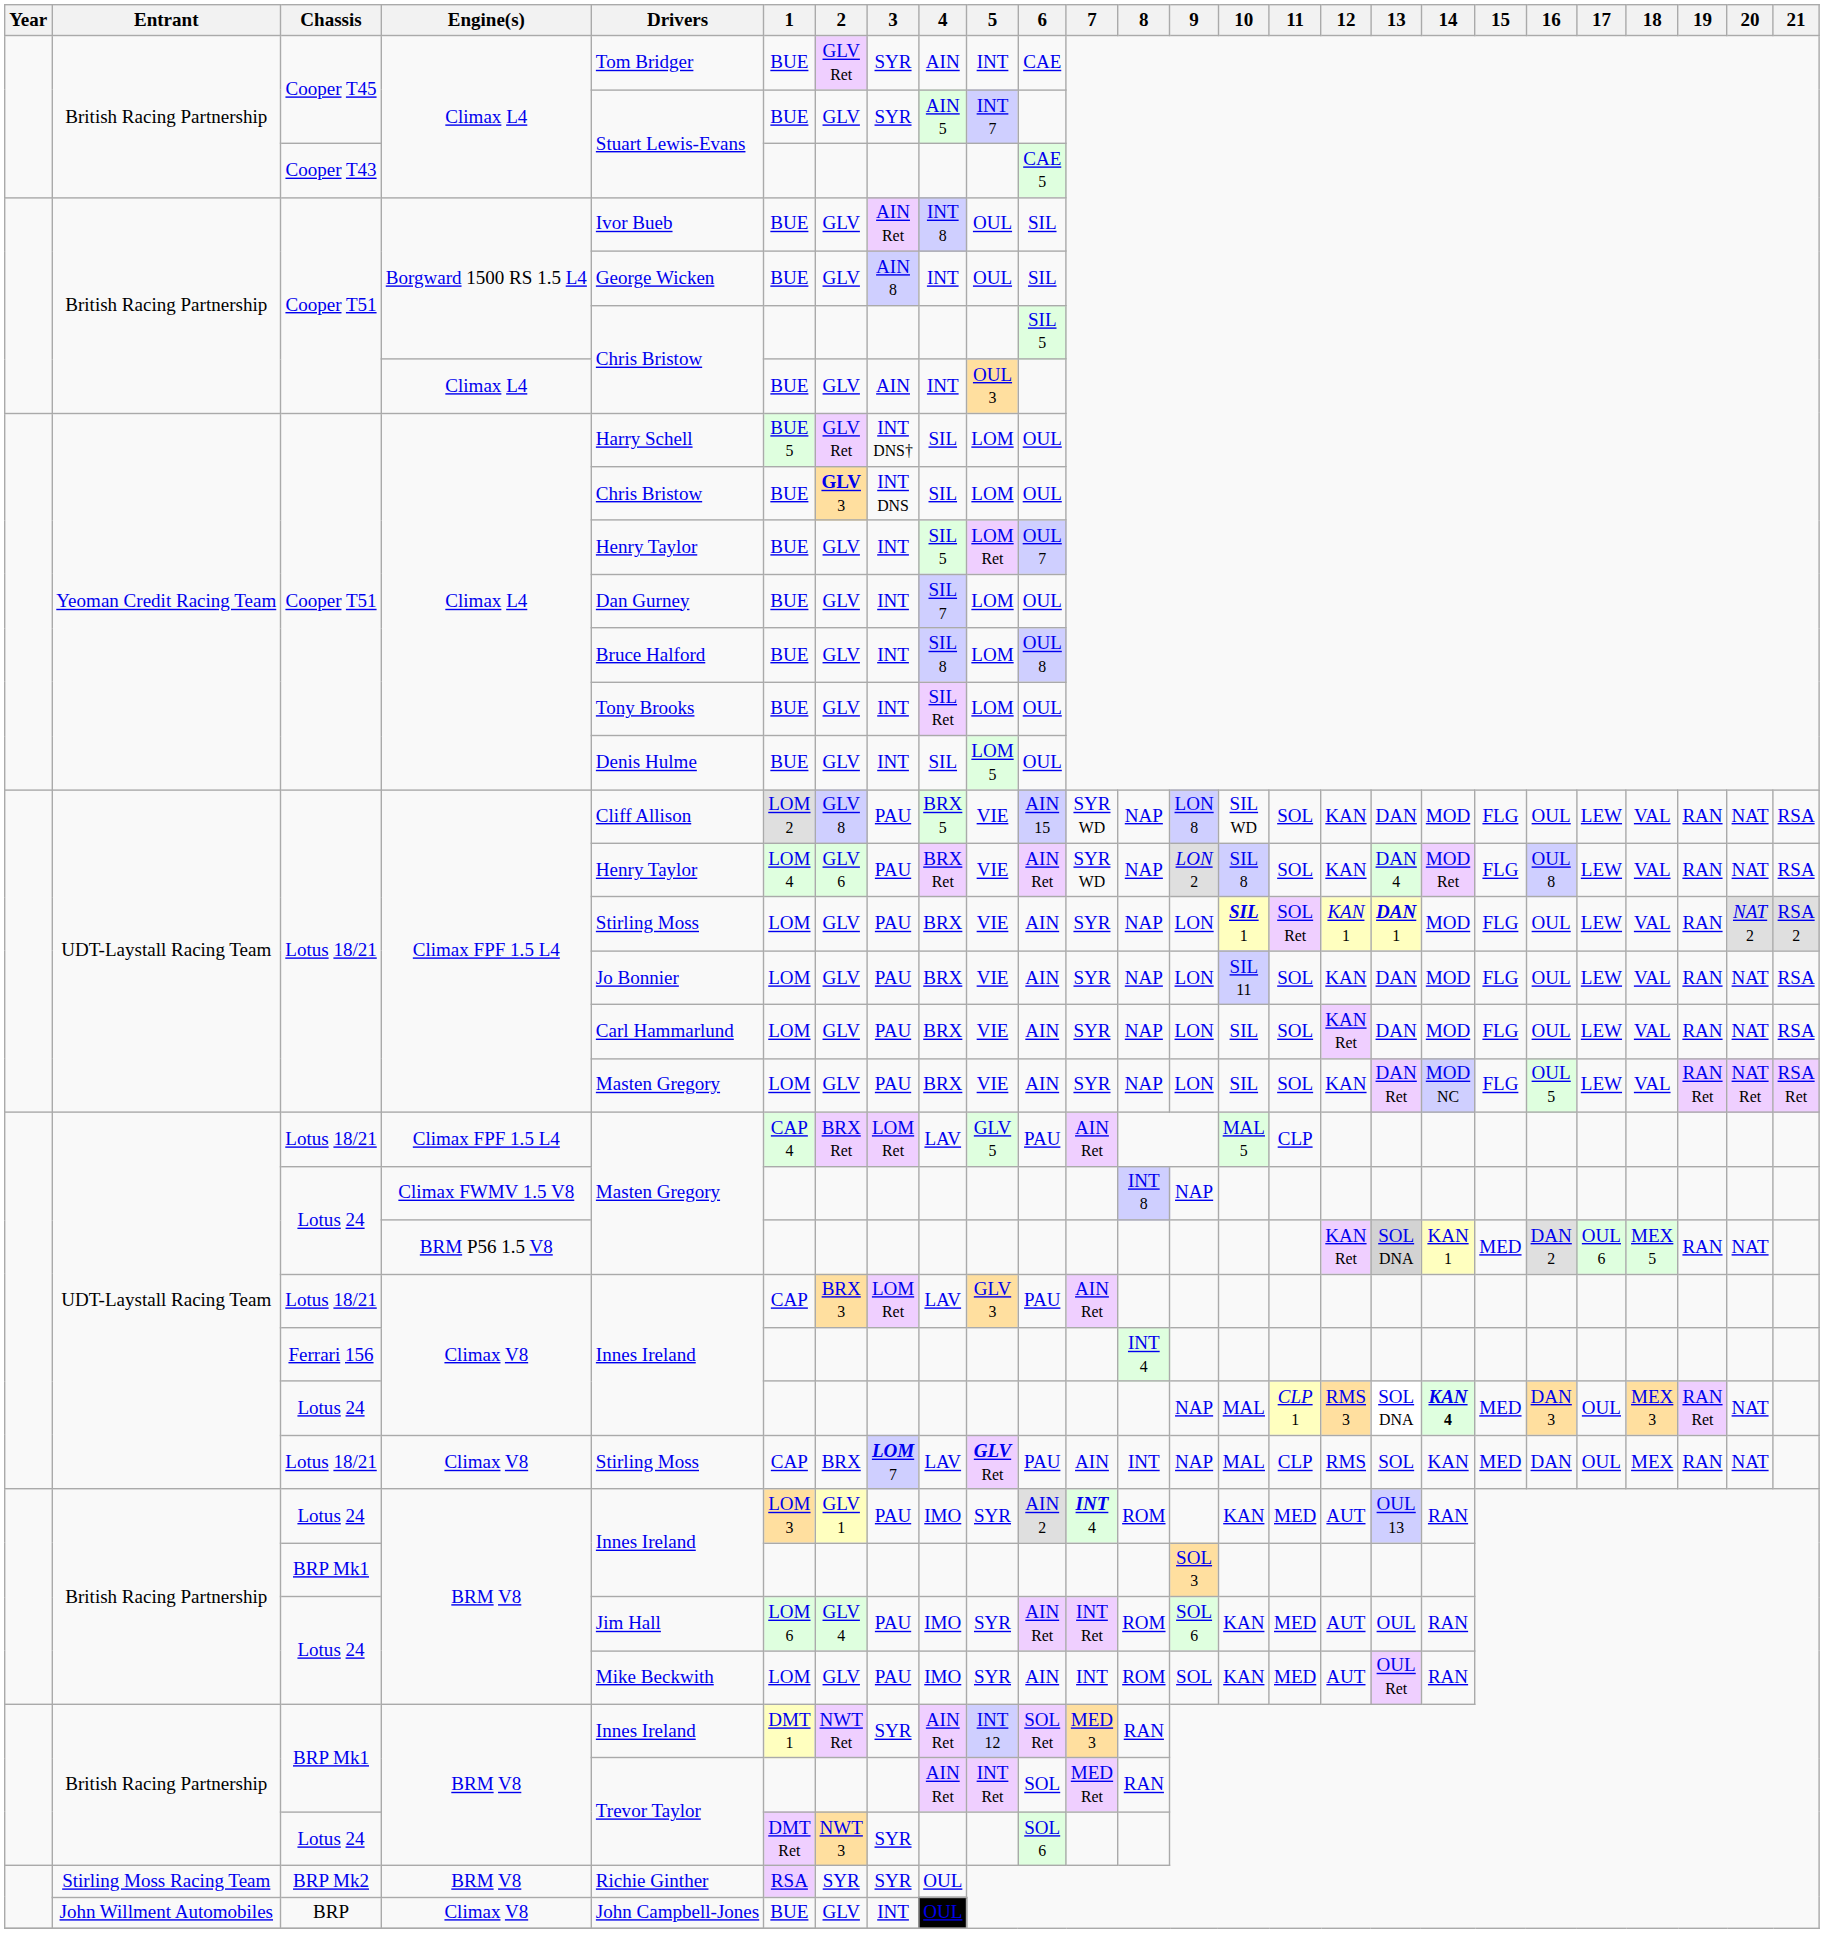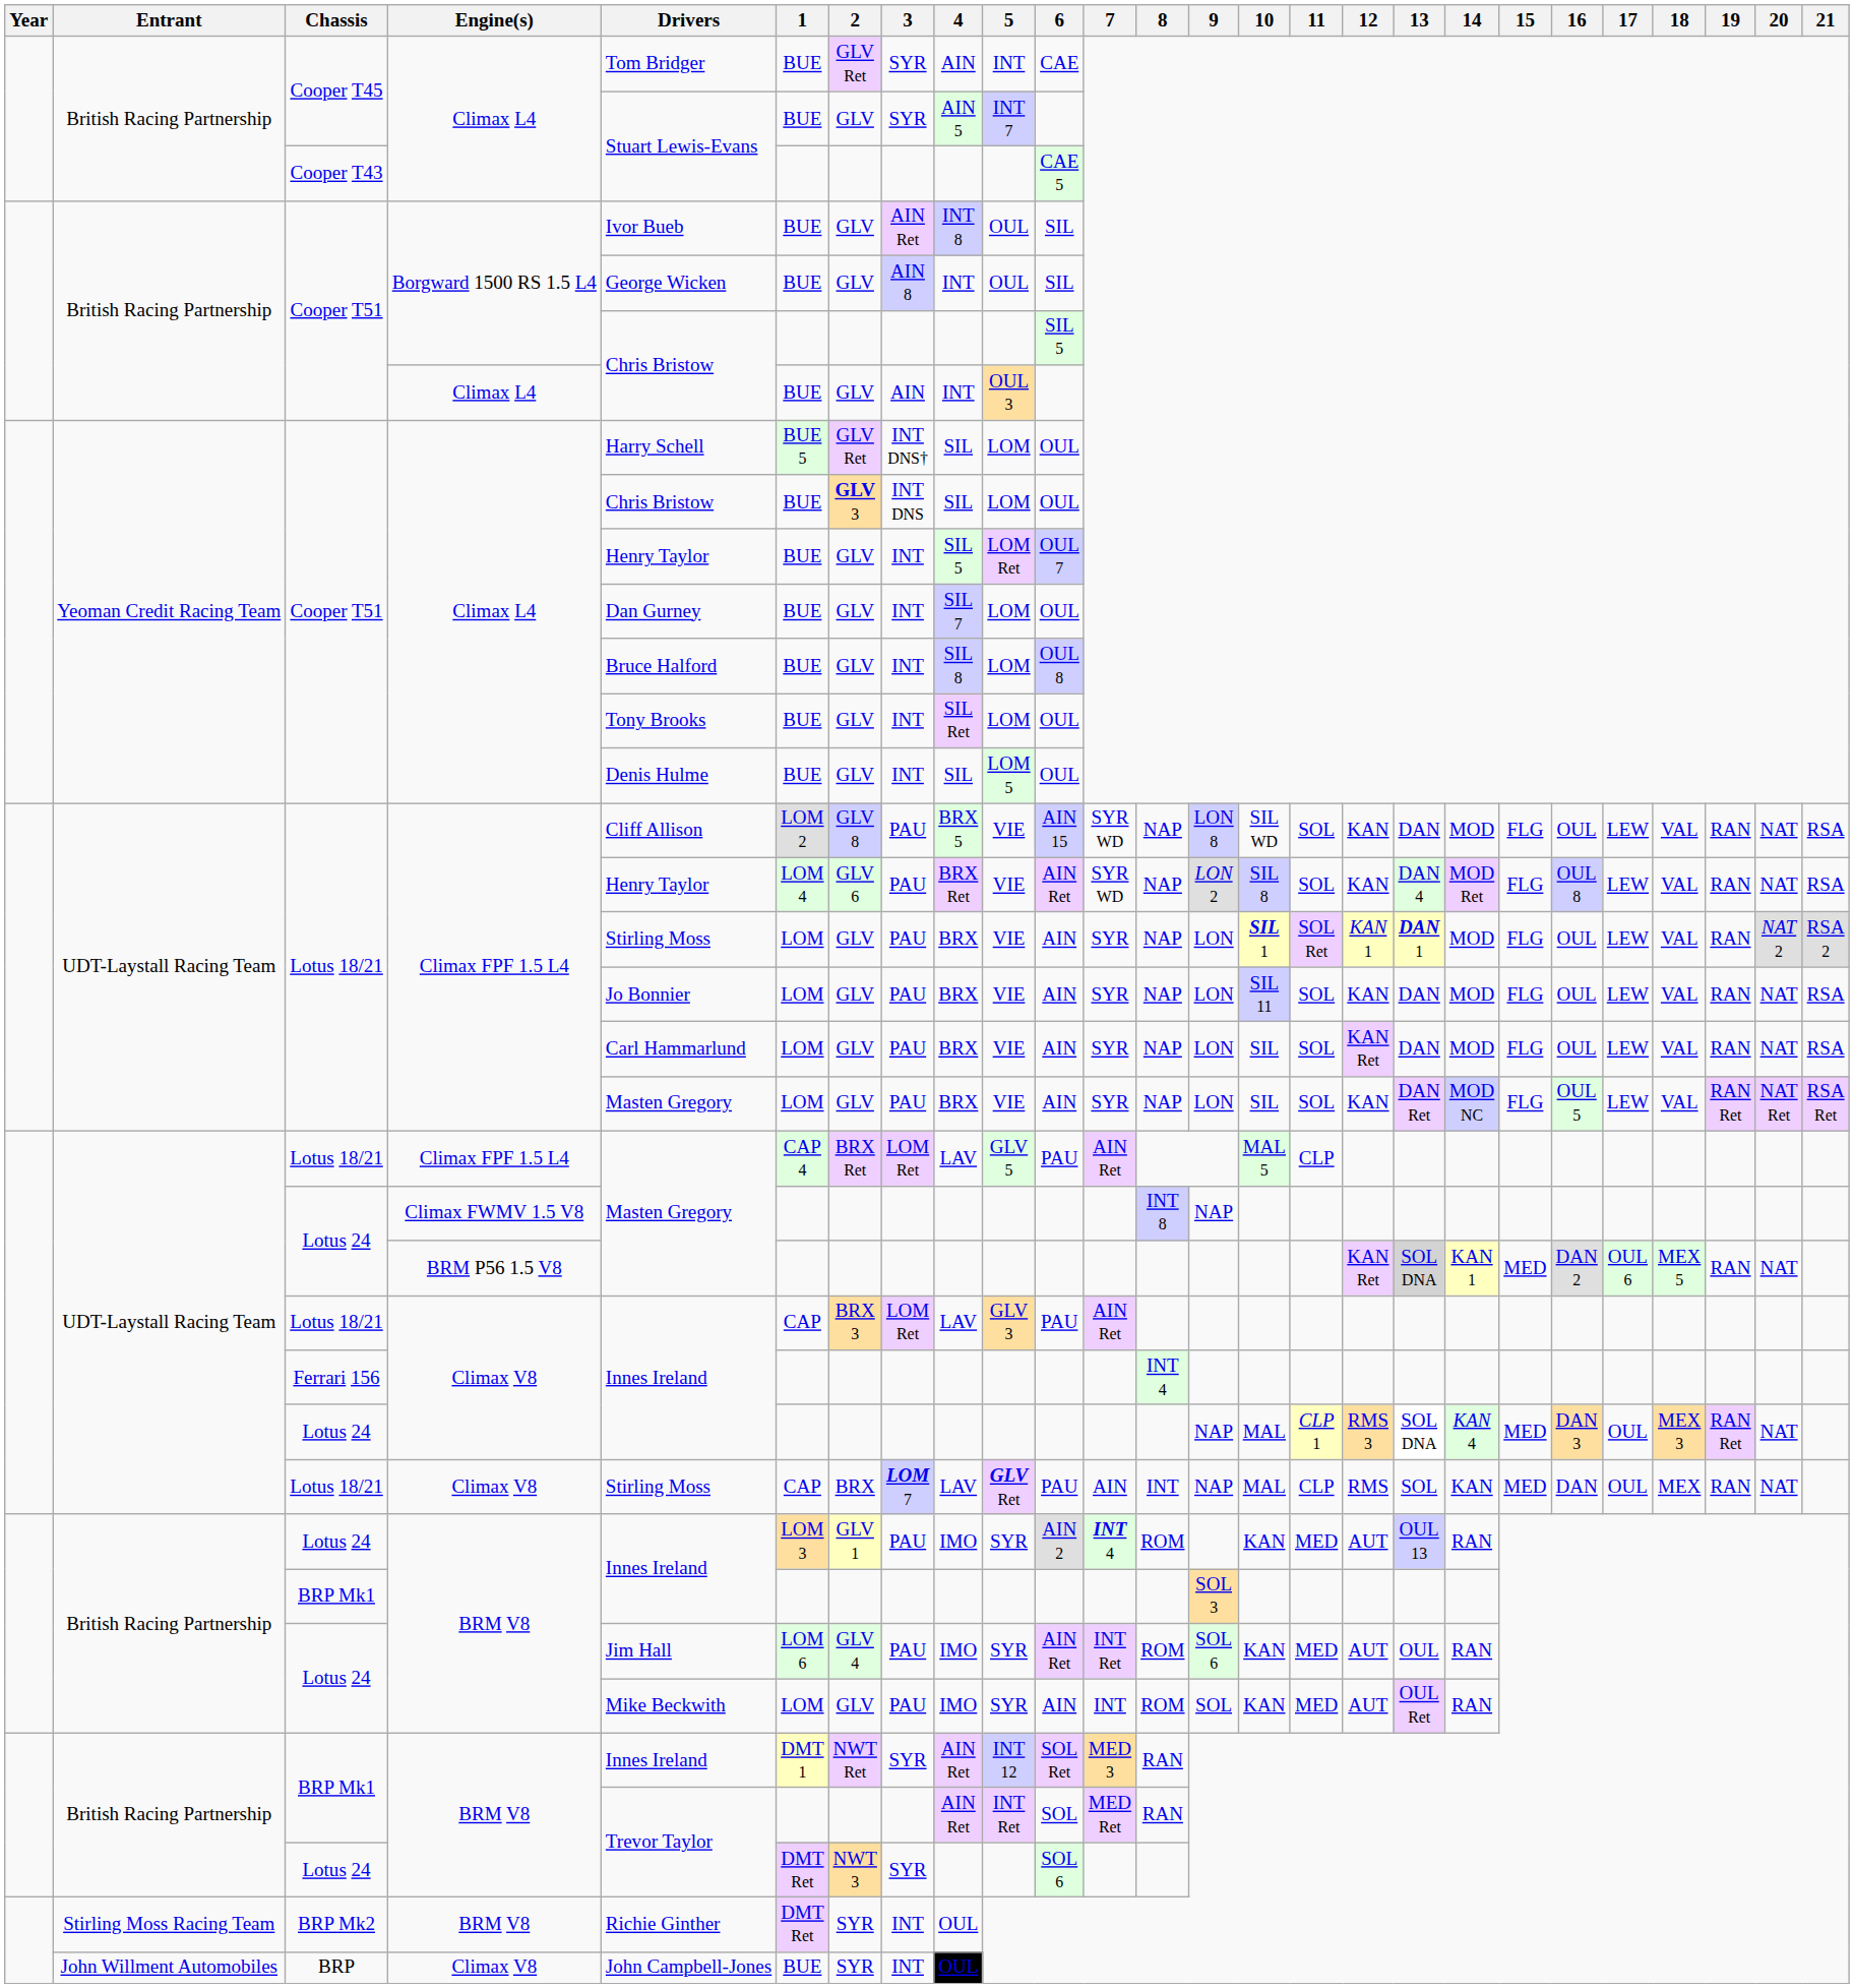Lotus 24 / Climax V8 | 14: bold -> normal
BRP Mk2 | 1: RSA -> DMT Ret
BRP Mk2 | 3: SYR -> INT
BRP | 2: GLV -> SYR
